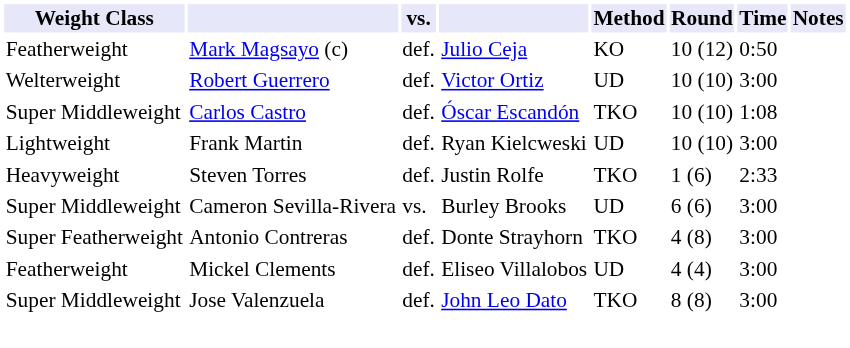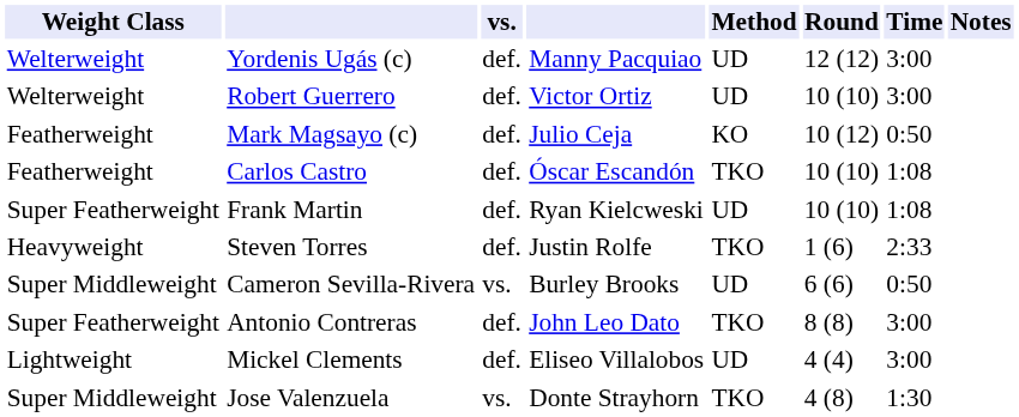+ row: Welterweight | Yordenis Ugás (c) | def. | Manny Pacquiao | UD | 12 (12) | 3:00
rows swapped: Robert Guerrero <-> Mark Magsayo (c)
Carlos Castro | Weight Class: Super Middleweight -> Featherweight
Frank Martin | Weight Class: Lightweight -> Super Featherweight
Frank Martin | Time: 3:00 -> 1:08
Cameron Sevilla-Rivera | Time: 3:00 -> 0:50
Antonio Contreras | column 4: Donte Strayhorn -> John Leo Dato
Antonio Contreras | Round: 4 (8) -> 8 (8)
Mickel Clements | Weight Class: Featherweight -> Lightweight
Jose Valenzuela | vs.: def. -> vs.
Jose Valenzuela | column 4: John Leo Dato -> Donte Strayhorn
Jose Valenzuela | Round: 8 (8) -> 4 (8)
Jose Valenzuela | Time: 3:00 -> 1:30
